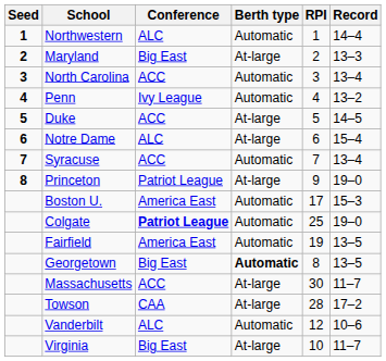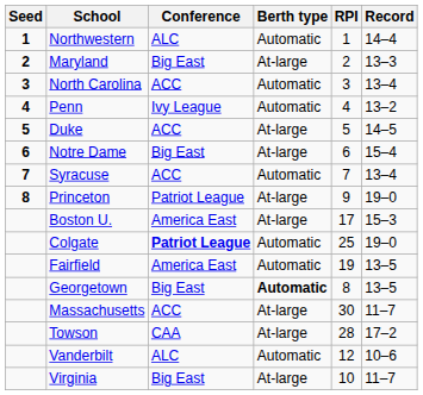Notre Dame | Conference: ALC -> Big East
Boston U. | Berth type: Automatic -> At-large
